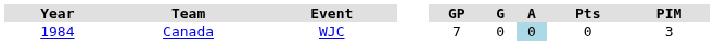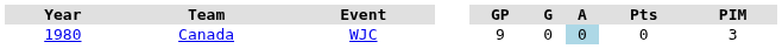Canada | Year: 1984 -> 1980
Canada | GP: 7 -> 9
